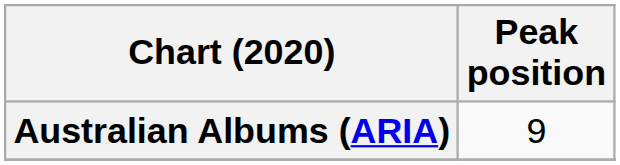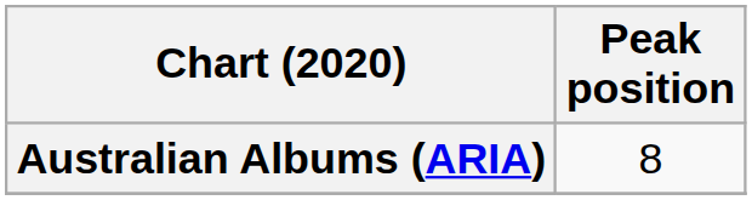Australian Albums (ARIA) | Peak position: 9 -> 8
